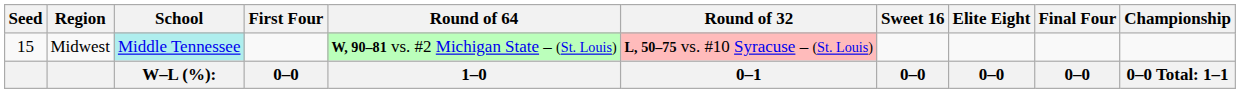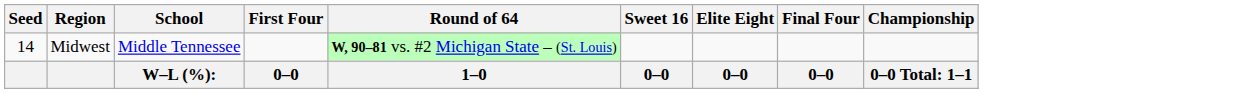- column: Round of 32 | L, 50–75 vs. #10 Syracuse – (St. Louis) | 0–1
Midwest | Seed: 15 -> 14
Midwest | School: paleturquoise background -> no background
